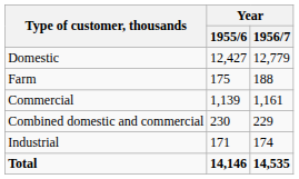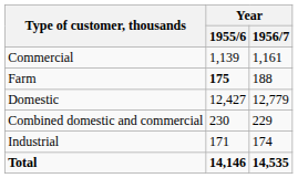rows swapped: Domestic <-> Commercial
Farm | Year / 1955/6: normal -> bold
